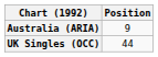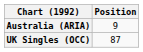UK Singles (OCC) | Position: 44 -> 87
